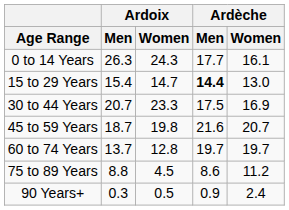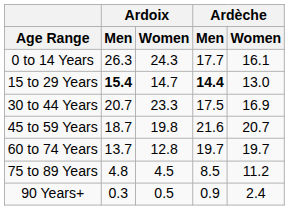15 to 29 Years | Ardoix / Men: normal -> bold
75 to 89 Years | Ardoix / Men: 8.8 -> 4.8
75 to 89 Years | Ardèche / Men: 8.6 -> 8.5
